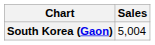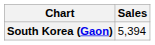South Korea (Gaon) | Sales: 5,004 -> 5,394
